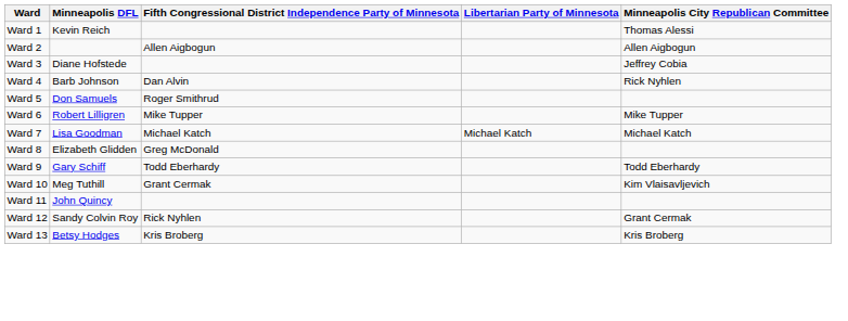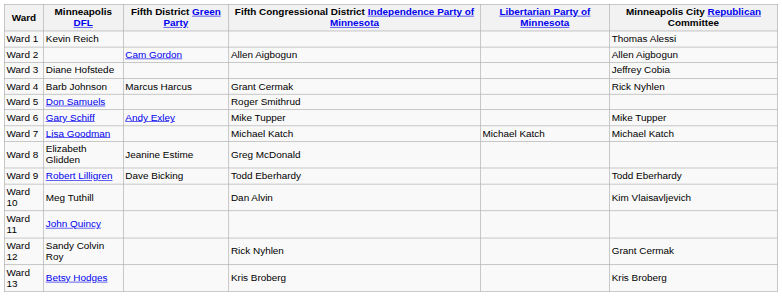+ column: Fifth District Green Party | Cam Gordon | Marcus Harcus | Andy Exley | Jeanine Estime | Dave Bicking
Ward 4 | Fifth Congressional District Independence Party of Minnesota: Dan Alvin -> Grant Cermak
Ward 6 | Minneapolis DFL: Robert Lilligren -> Gary Schiff
Ward 9 | Minneapolis DFL: Gary Schiff -> Robert Lilligren
Ward 10 | Fifth Congressional District Independence Party of Minnesota: Grant Cermak -> Dan Alvin
